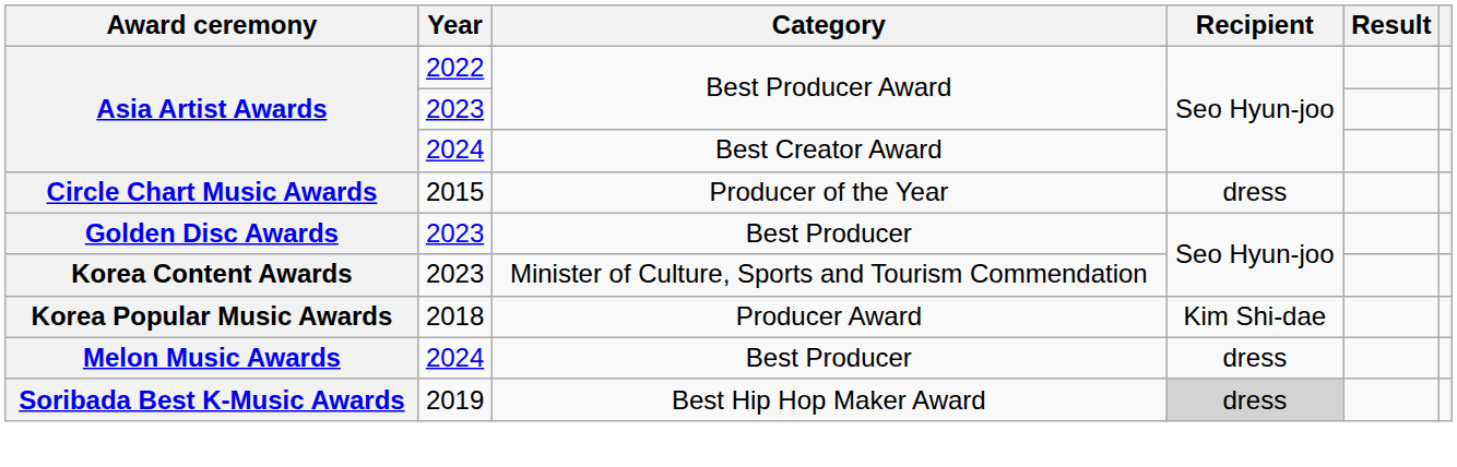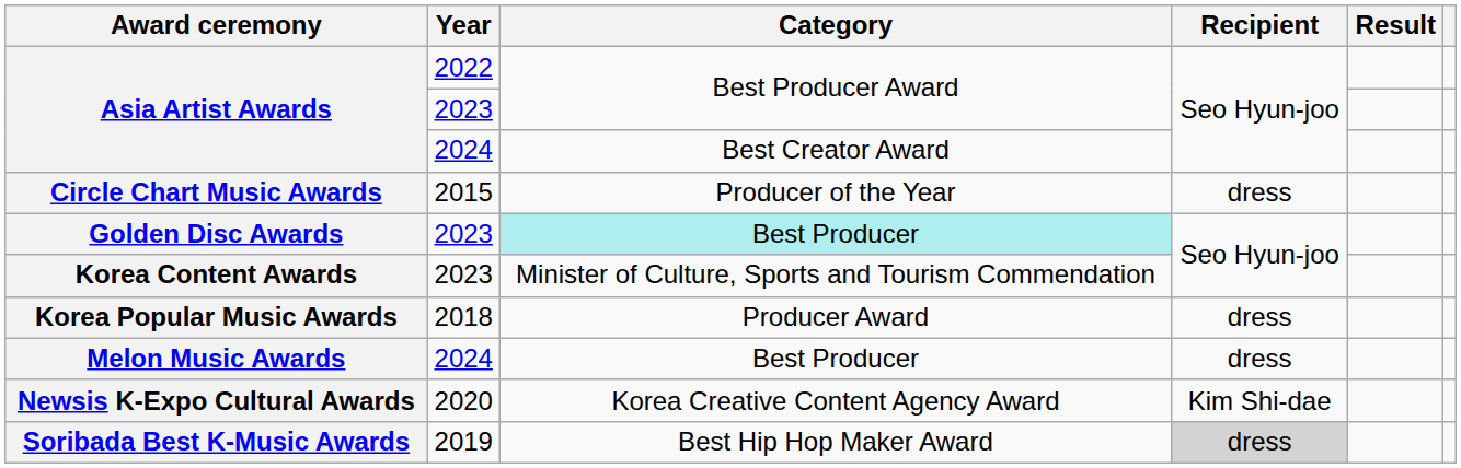Golden Disc Awards | Category: no background -> paleturquoise background
Korea Popular Music Awards | Recipient: Kim Shi-dae -> dress
+ row: Newsis K-Expo Cultural Awards | 2020 | Korea Creative Content Agency Award | Kim Shi-dae
